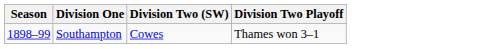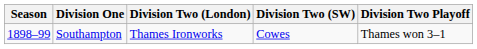+ column: Division Two (London) | Thames Ironworks
